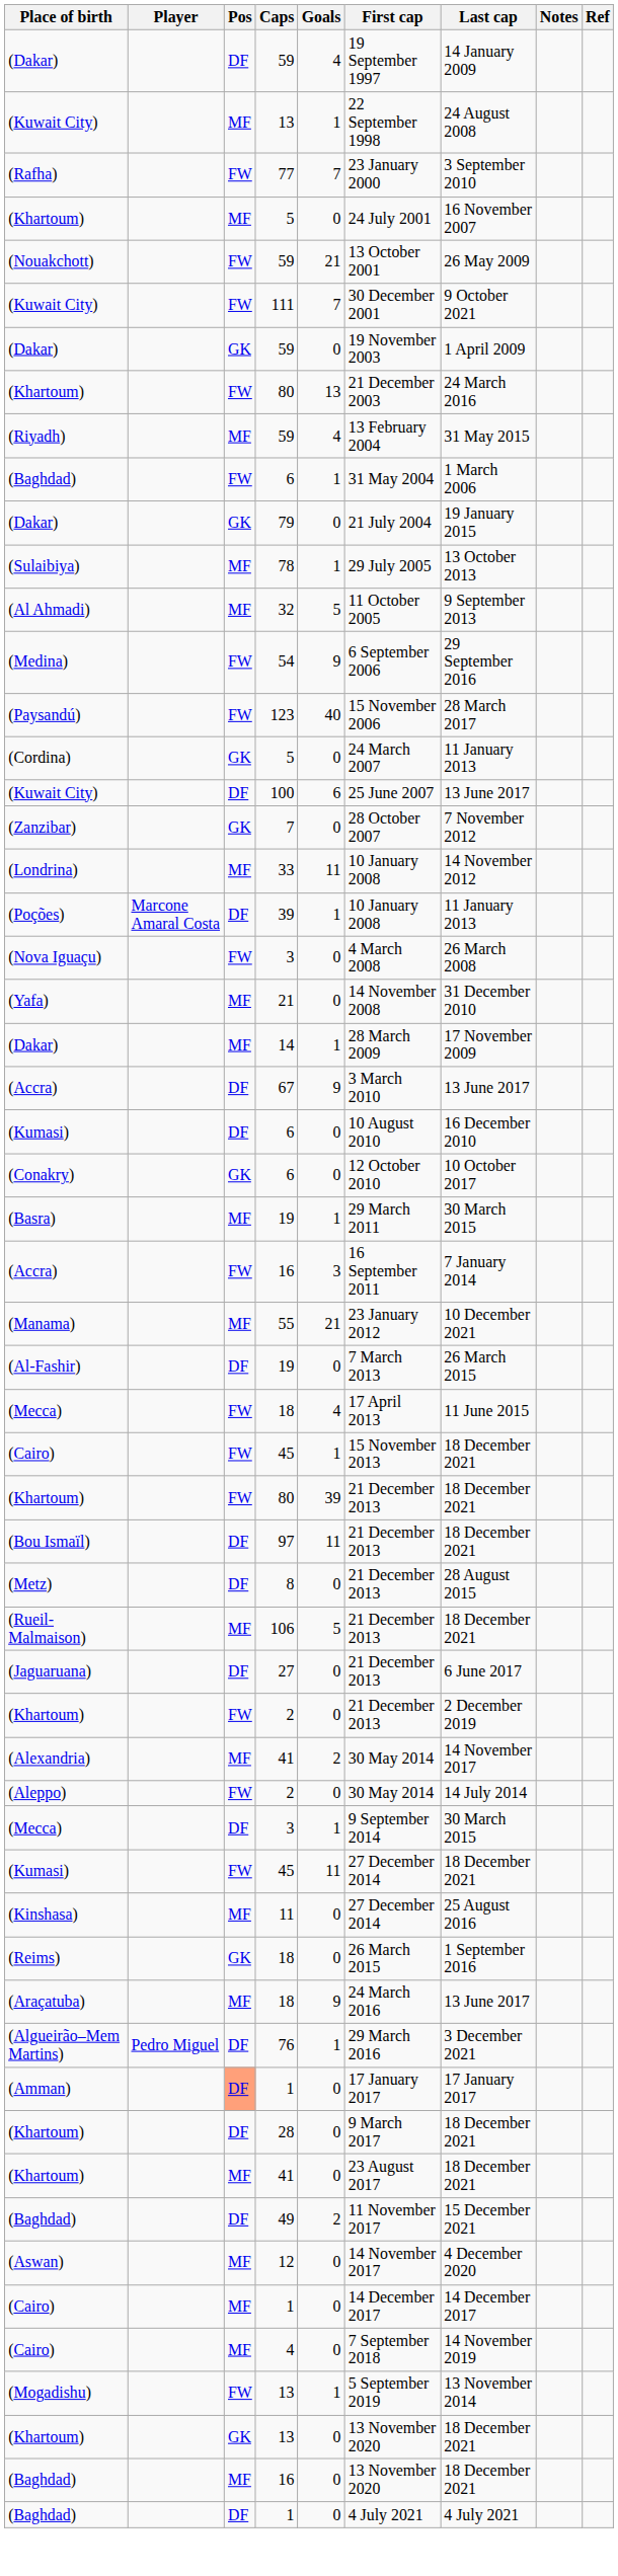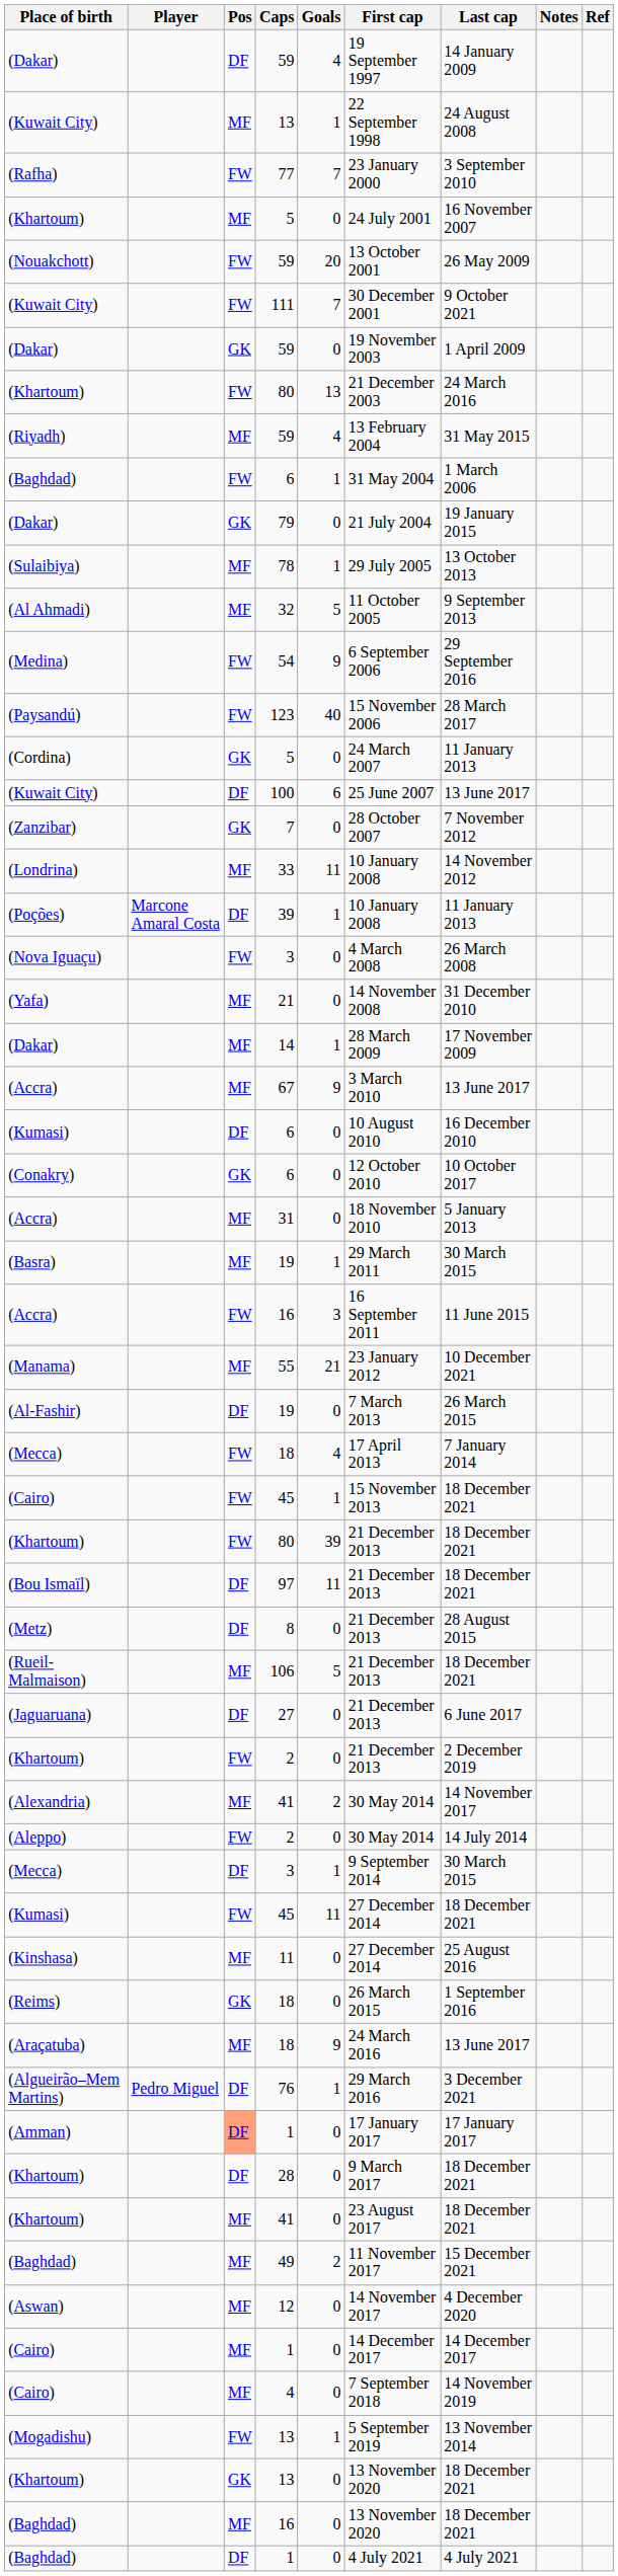(Nouakchott) / 59 | Goals: 21 -> 20
67 | Pos: DF -> MF
+ row: (Accra) | MF | 31 | 0 | 18 November 2010 | 5 January 2013
(Accra) / 16 | Last cap: 7 January 2014 -> 11 June 2015
(Mecca) / 18 | Last cap: 11 June 2015 -> 7 January 2014
49 | Pos: DF -> MF
